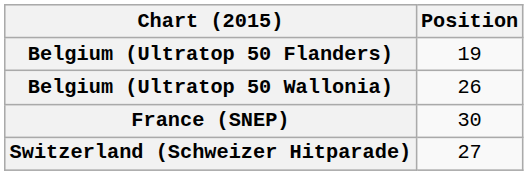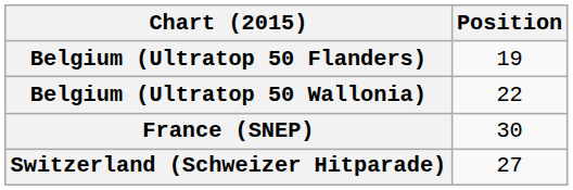Belgium (Ultratop 50 Wallonia) | Position: 26 -> 22
